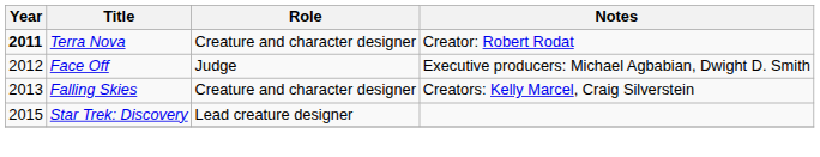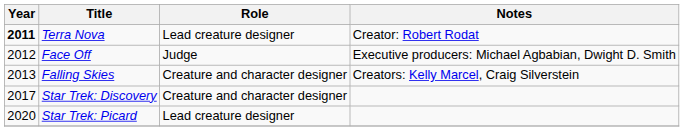Terra Nova | Role: Creature and character designer -> Lead creature designer
Star Trek: Discovery | Year: 2015 -> 2017
Star Trek: Discovery | Role: Lead creature designer -> Creature and character designer
+ row: 2020 | Star Trek: Picard | Lead creature designer
